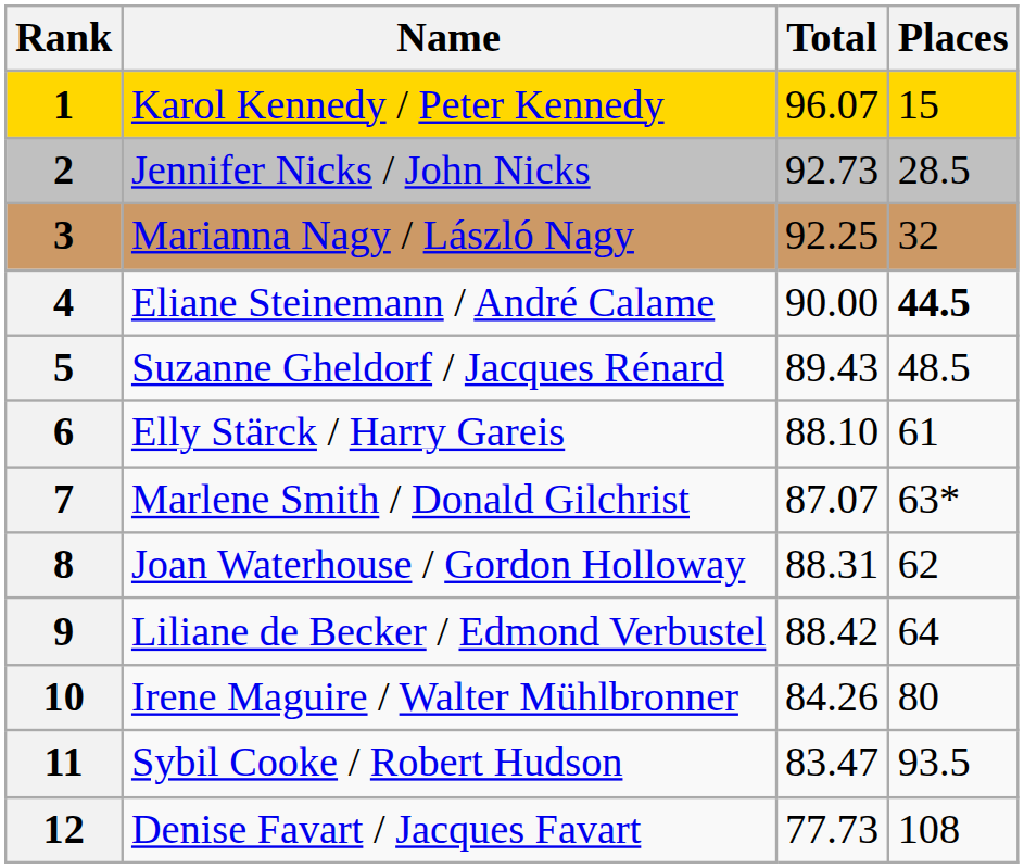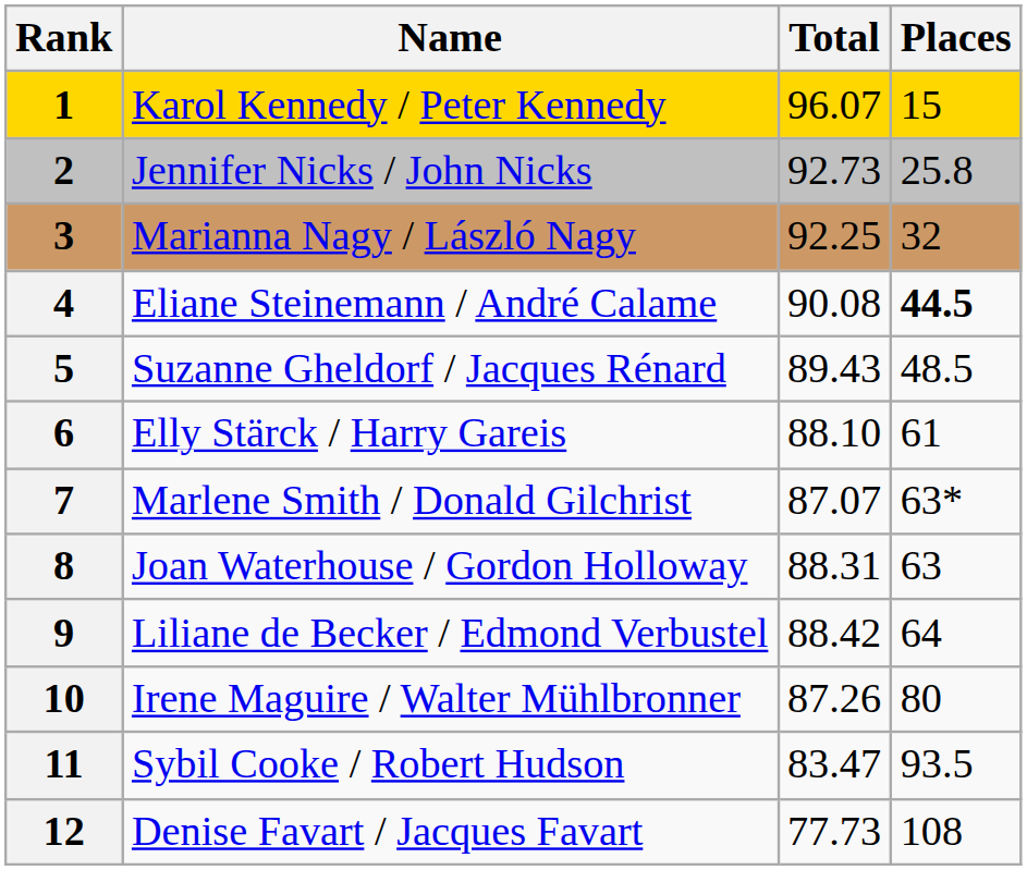Jennifer Nicks / John Nicks | Places: 28.5 -> 25.8
Eliane Steinemann / André Calame | Total: 90.00 -> 90.08
Joan Waterhouse / Gordon Holloway | Places: 62 -> 63
Irene Maguire / Walter Mühlbronner | Total: 84.26 -> 87.26
